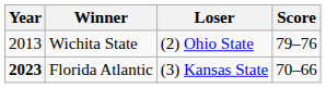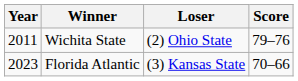Wichita State | Year: 2013 -> 2011
Florida Atlantic | Year: bold -> normal
